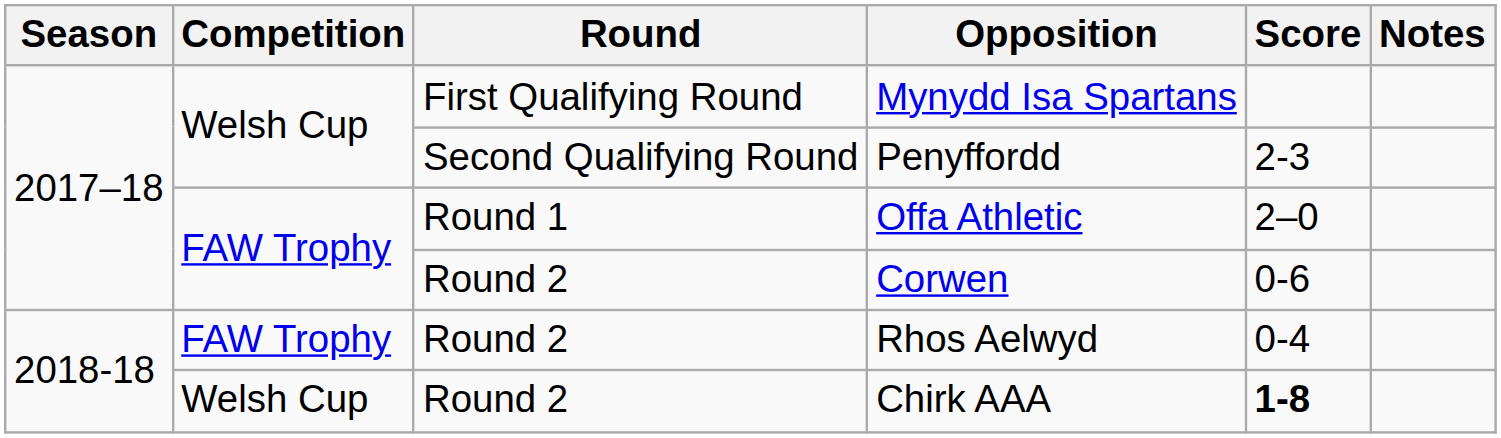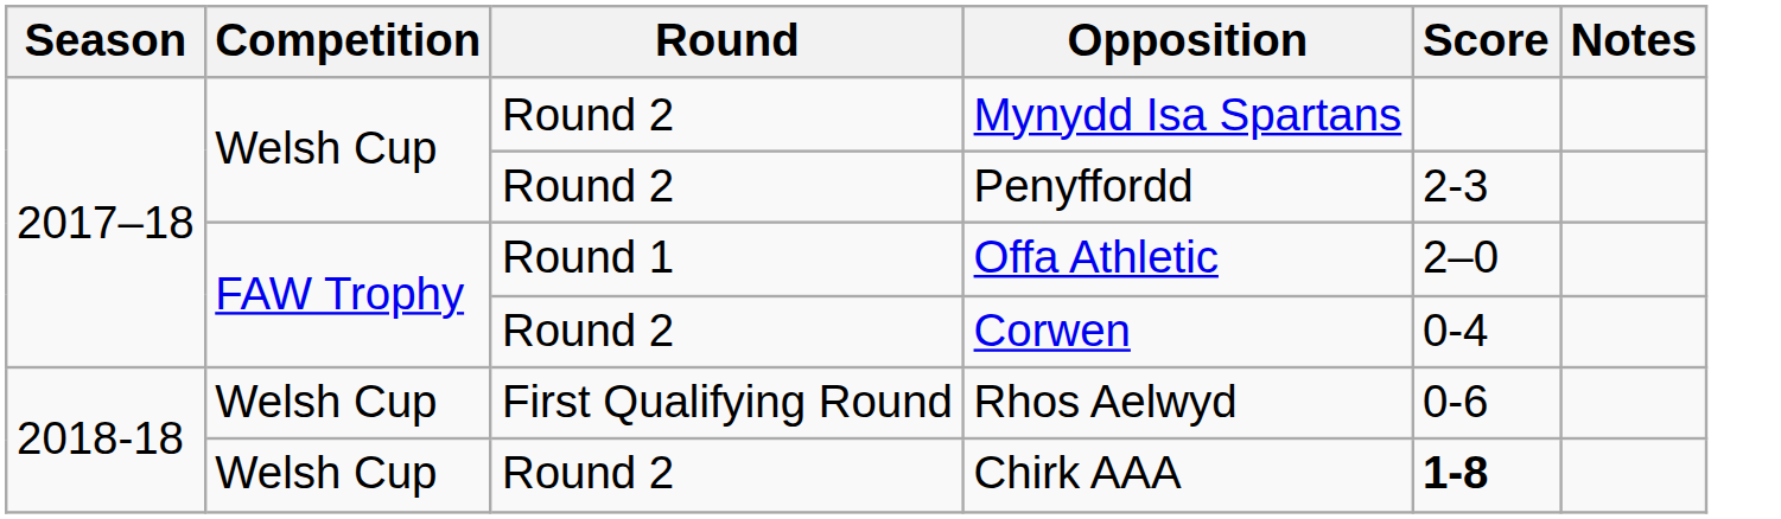Mynydd Isa Spartans | Round: First Qualifying Round -> Round 2
Penyffordd | Round: Second Qualifying Round -> Round 2
Corwen | Score: 0-6 -> 0-4
Rhos Aelwyd | Competition: FAW Trophy -> Welsh Cup
Rhos Aelwyd | Round: Round 2 -> First Qualifying Round
Rhos Aelwyd | Score: 0-4 -> 0-6
